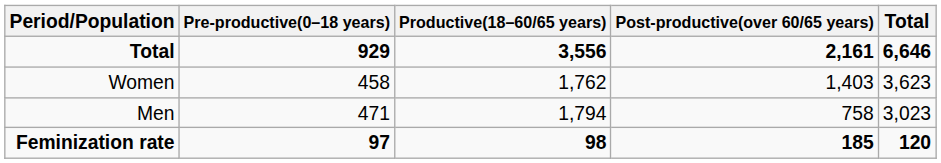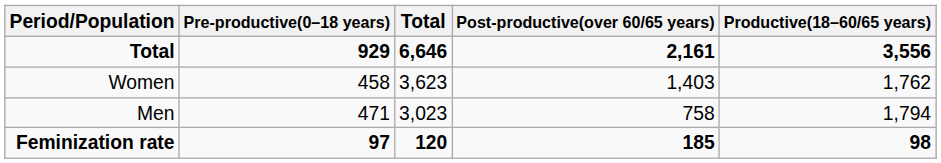columns swapped: Productive(18–60/65 years) <-> Total
